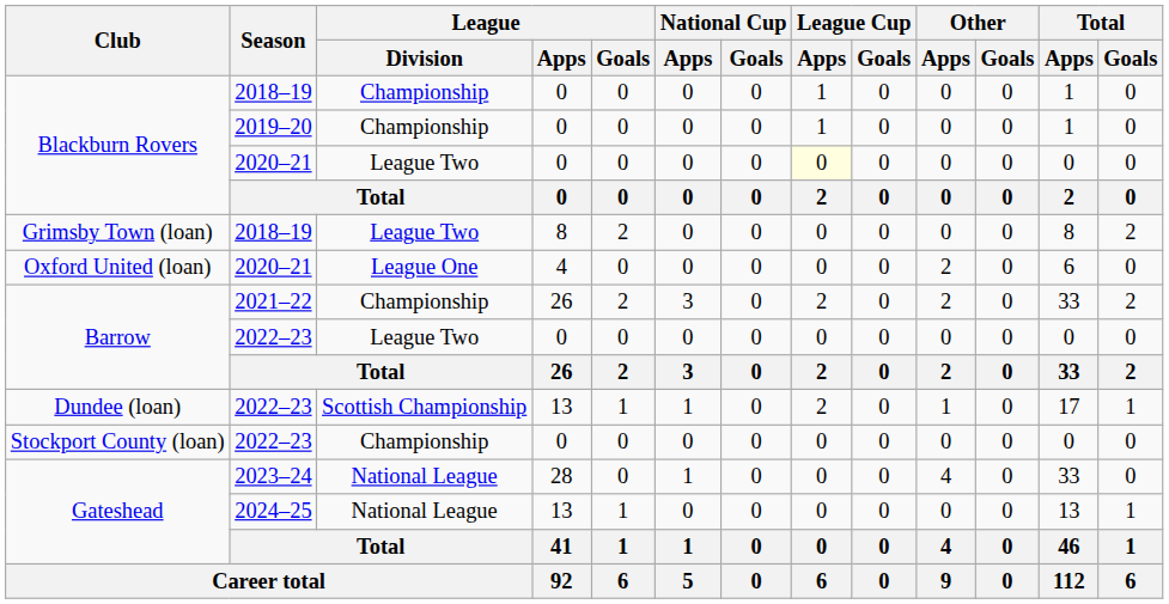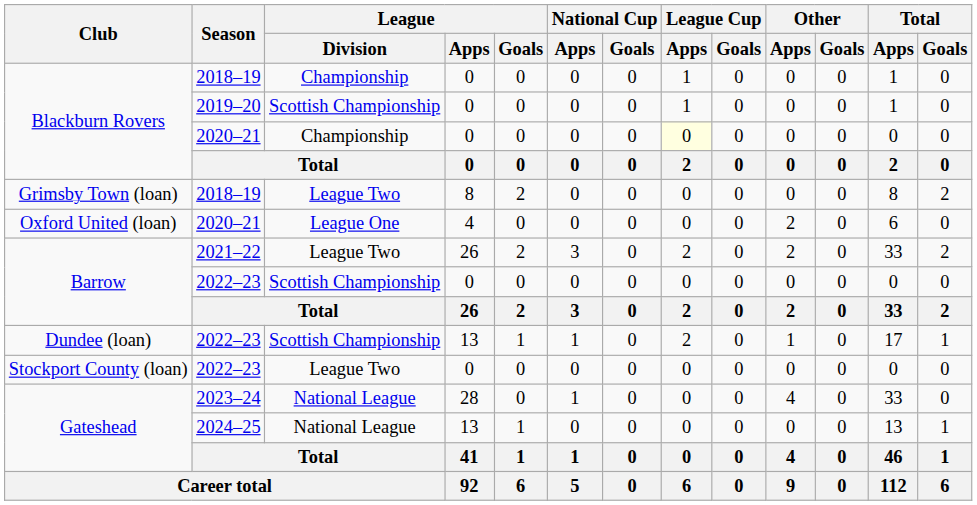Blackburn Rovers / 2019–20 | League / Division: Championship -> Scottish Championship
Blackburn Rovers / 2020–21 | League / Division: League Two -> Championship
Barrow / 2021–22 | League / Division: Championship -> League Two
Barrow / 2022–23 | League / Division: League Two -> Scottish Championship
Stockport County (loan) | League / Division: Championship -> League Two
